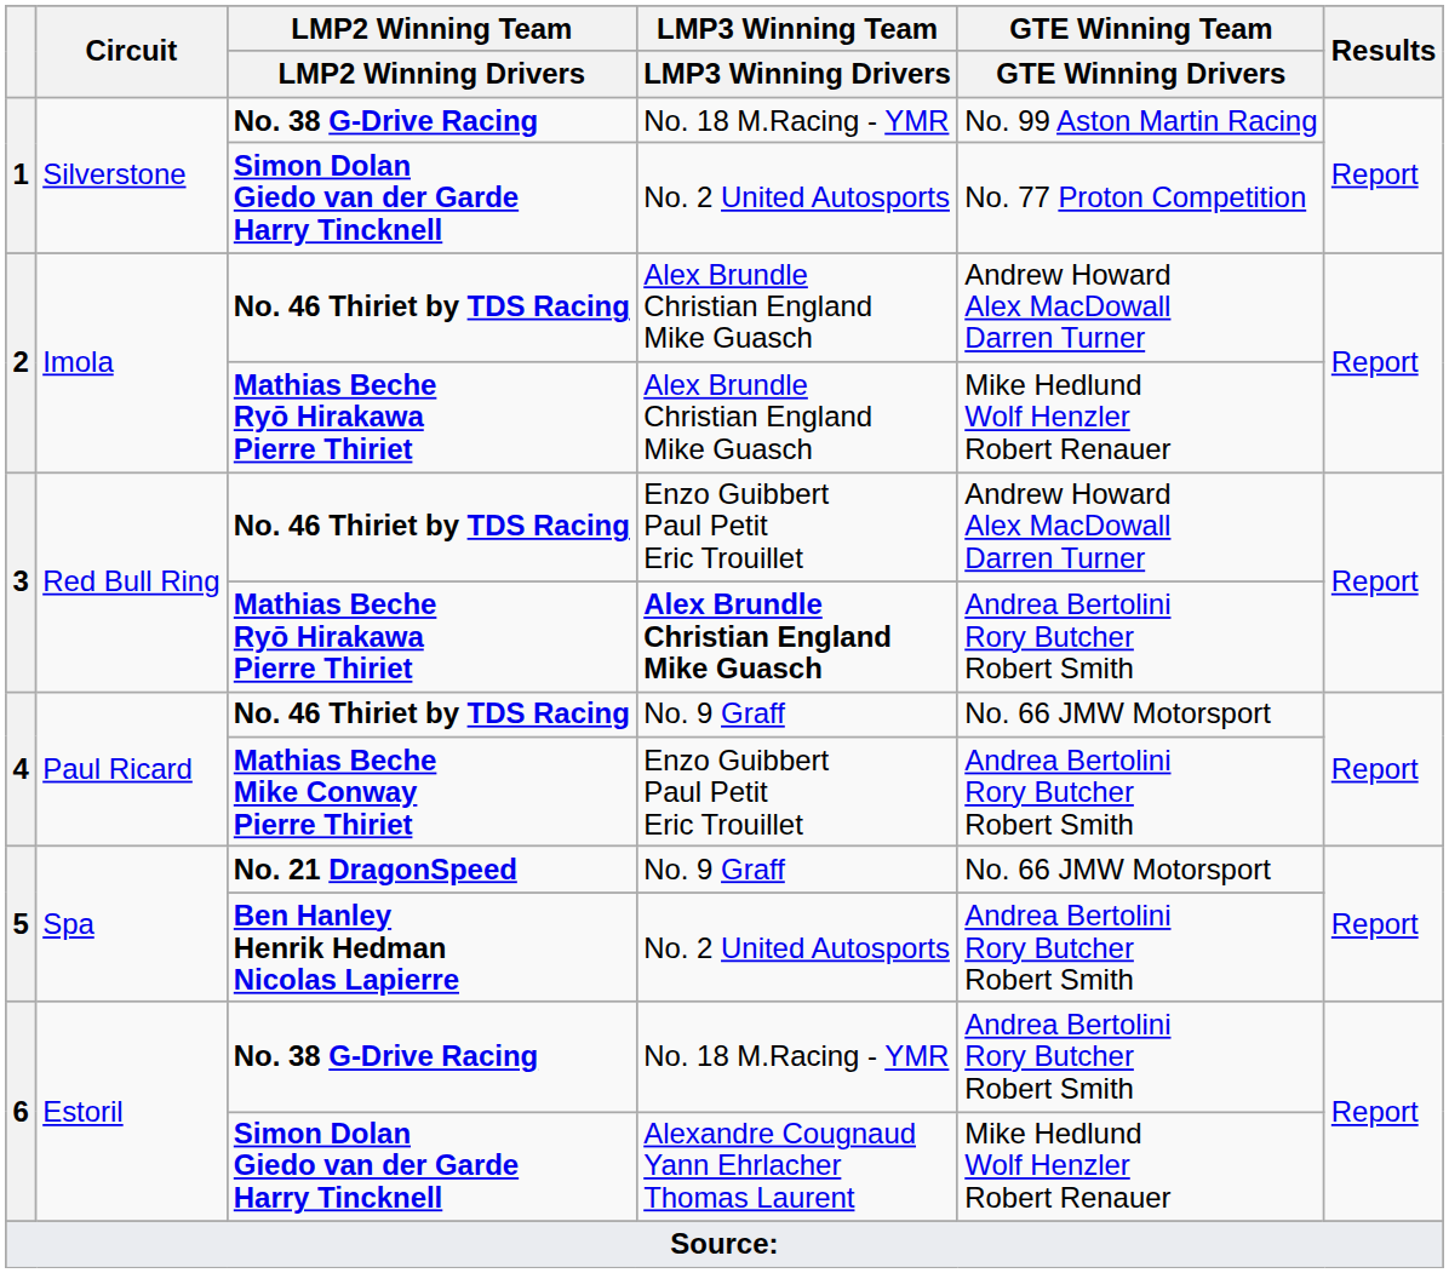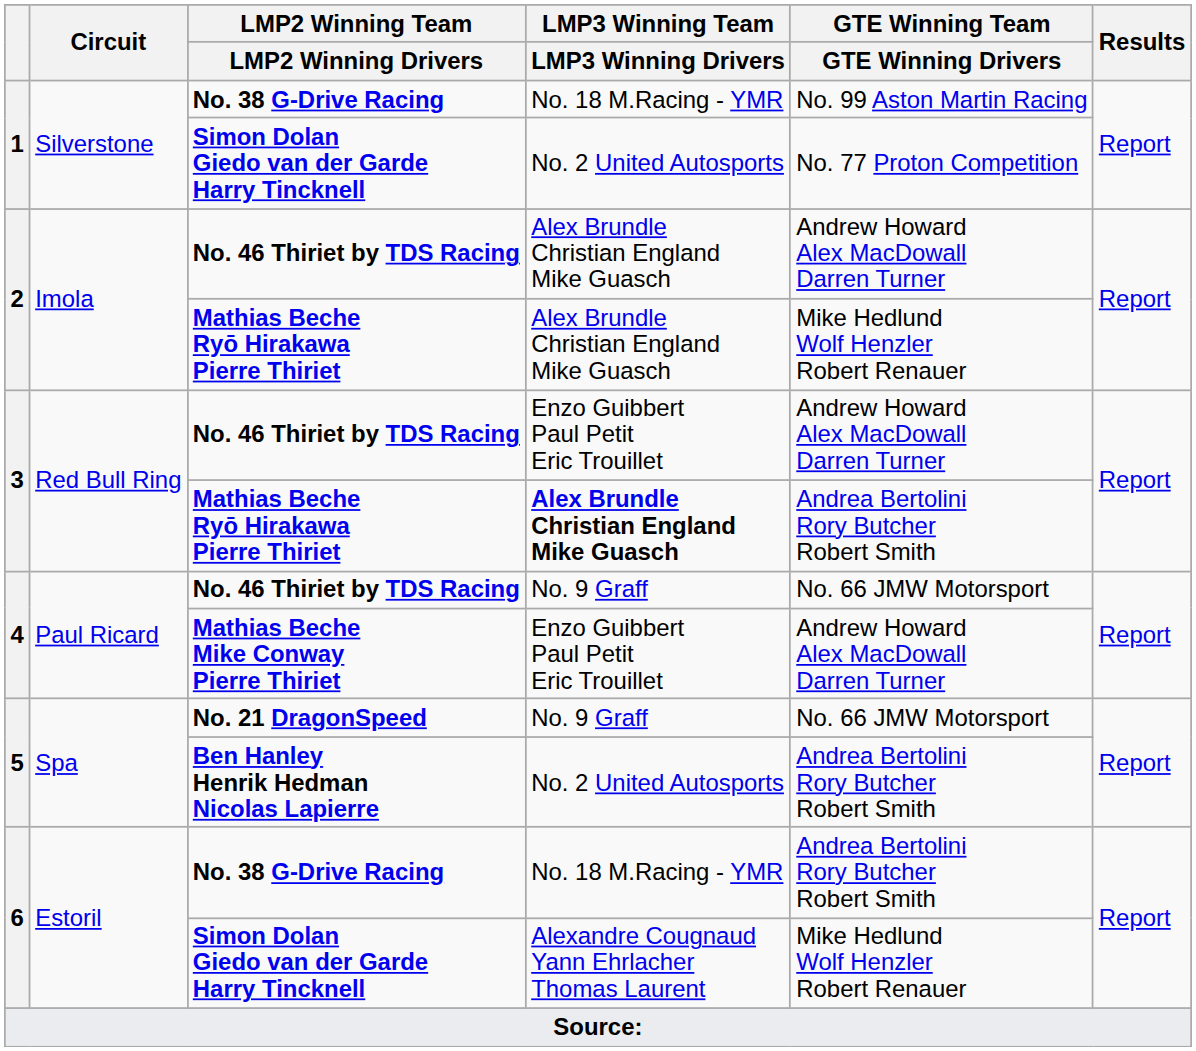Mathias Beche Mike Conway Pierre Thiriet | GTE Winning Team / GTE Winning Drivers: Andrea Bertolini Rory Butcher Robert Smith -> Andrew Howard Alex MacDowall Darren Turner
